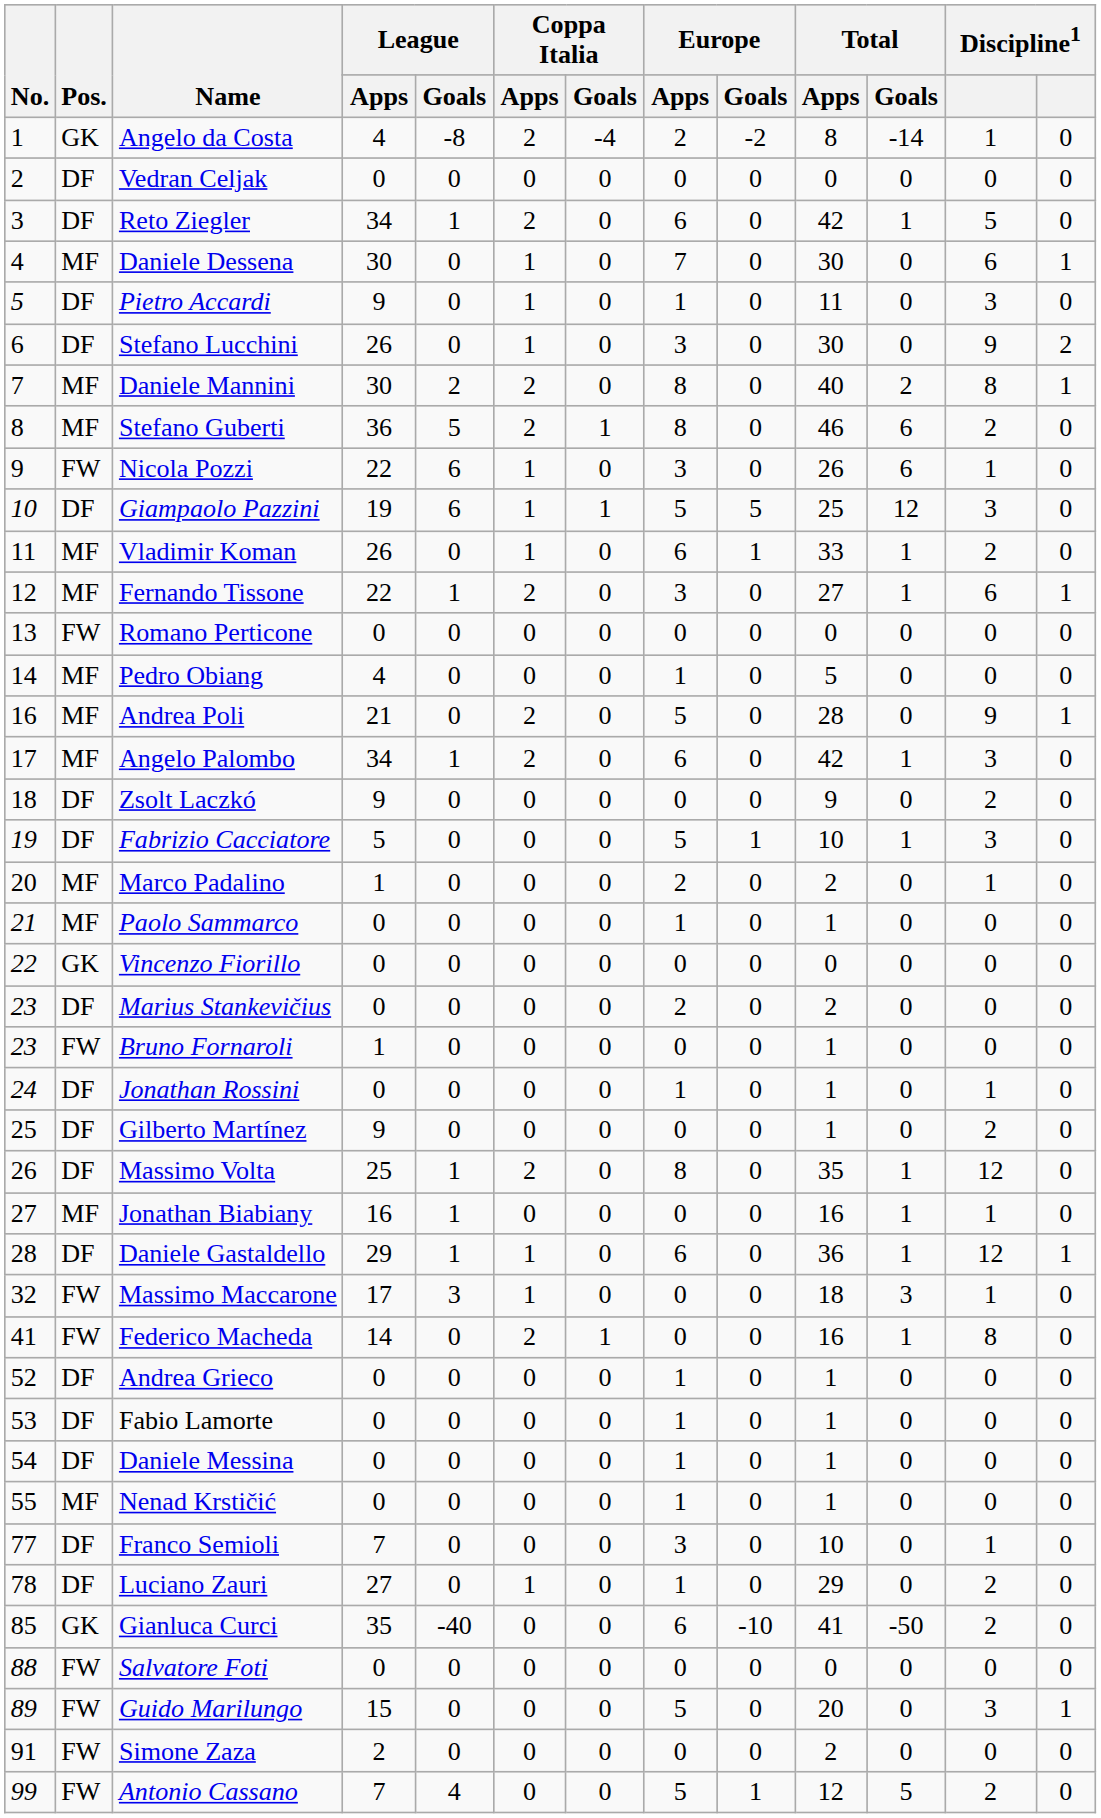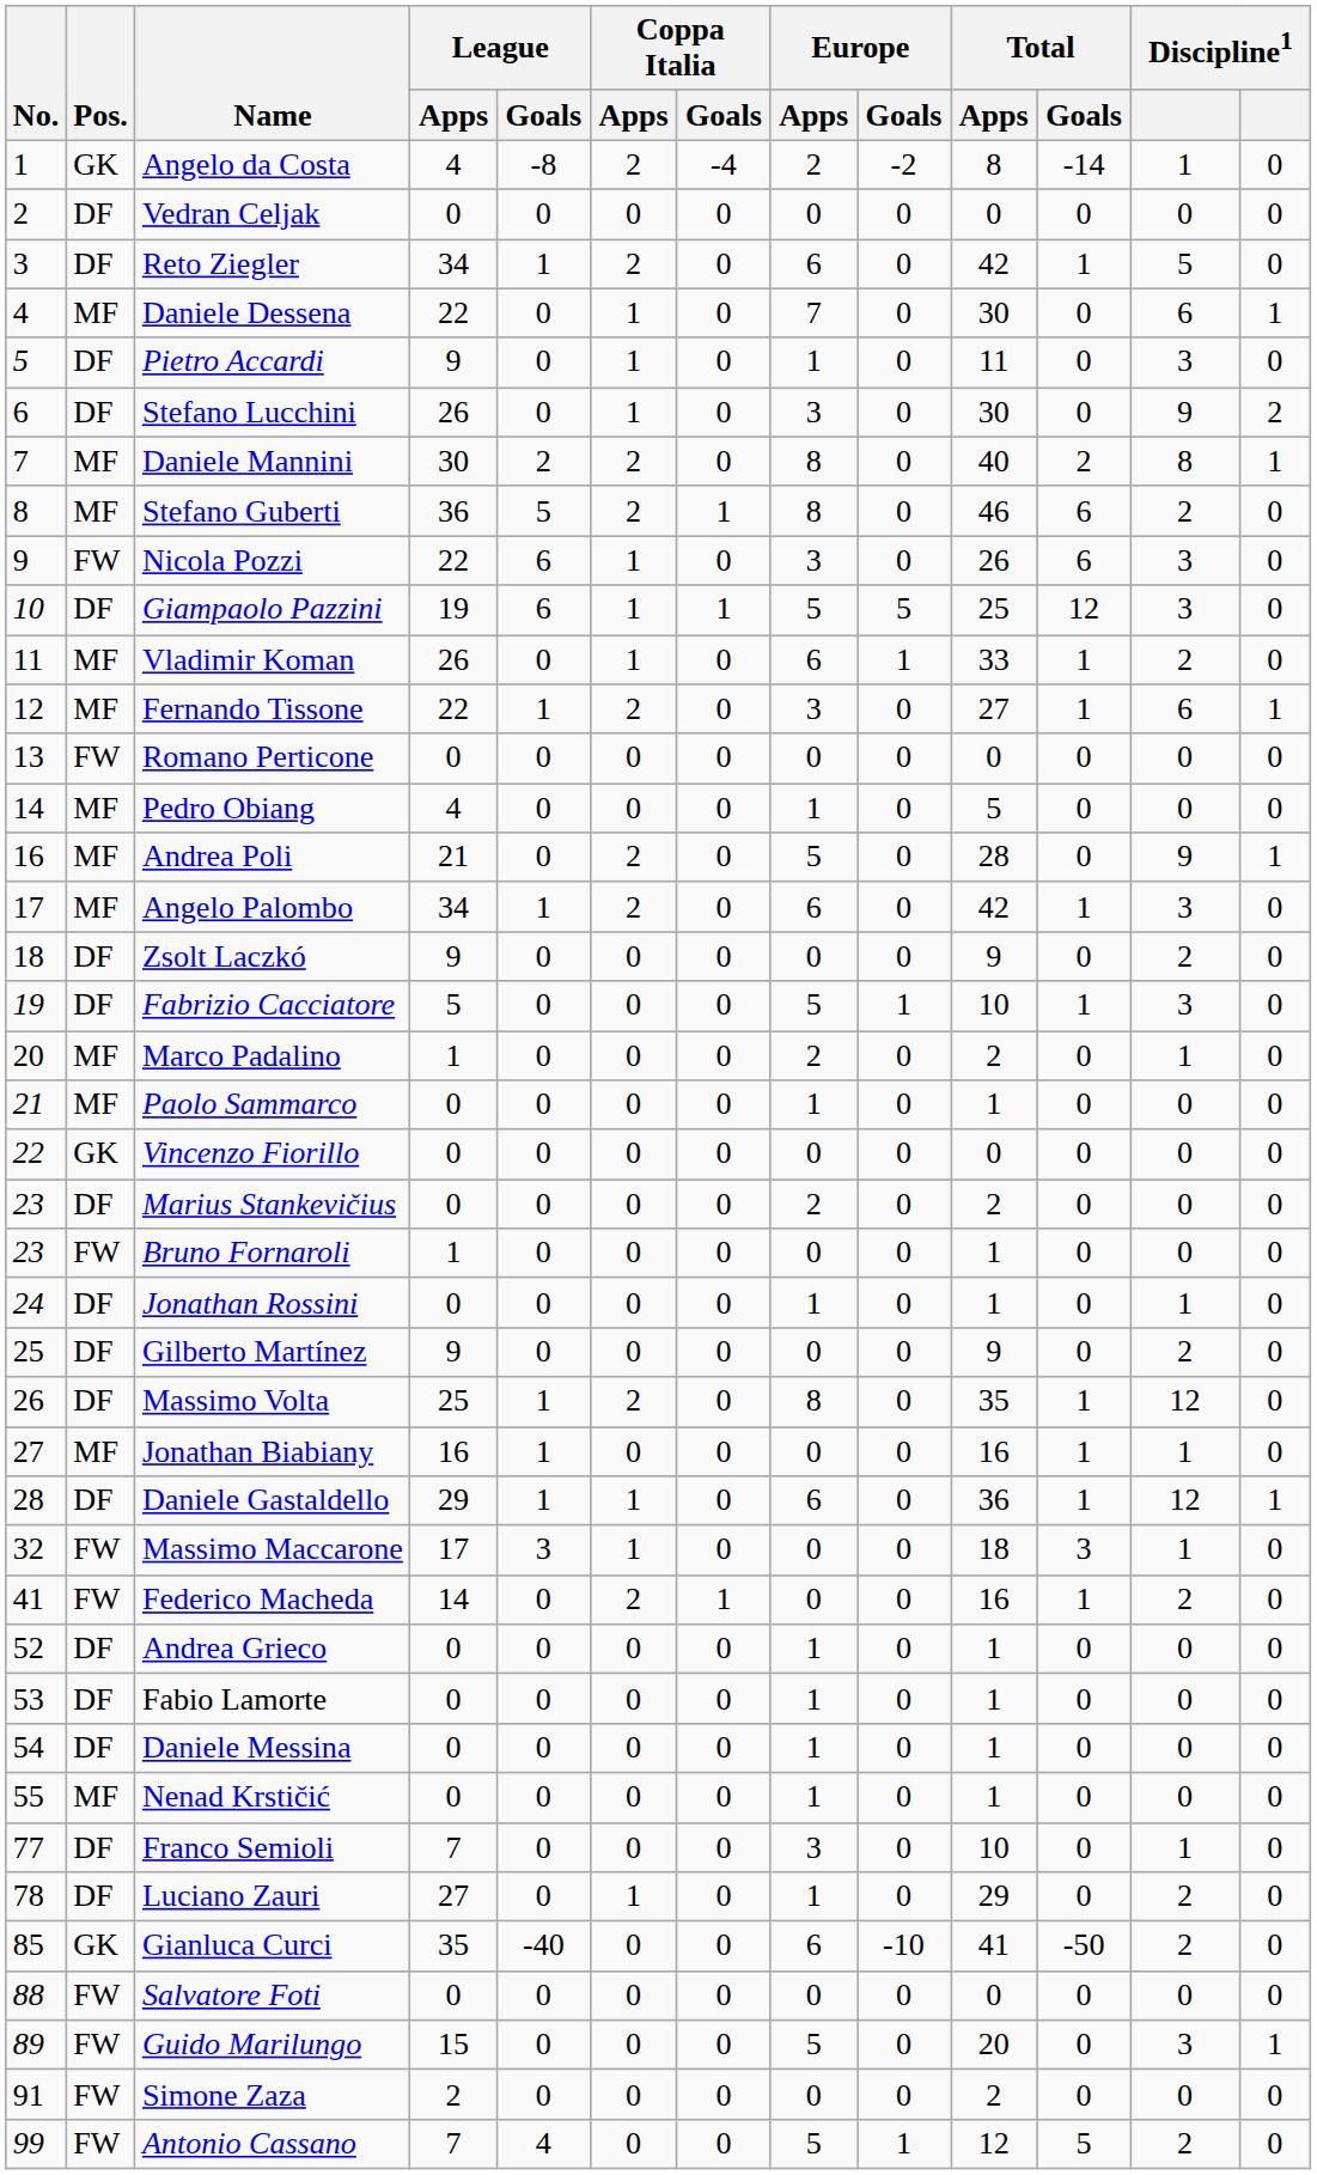Daniele Dessena | League / Apps: 30 -> 22
Nicola Pozzi | column 12: 1 -> 3
Gilberto Martínez | Total / Apps: 1 -> 9
Federico Macheda | column 12: 8 -> 2
